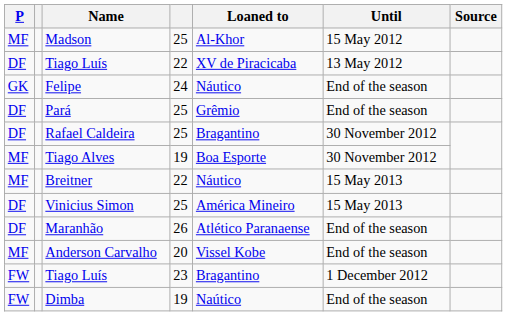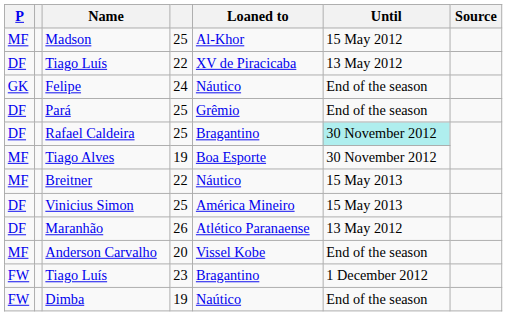Rafael Caldeira | Until: no background -> paleturquoise background
Maranhão | Until: End of the season -> 13 May 2012
